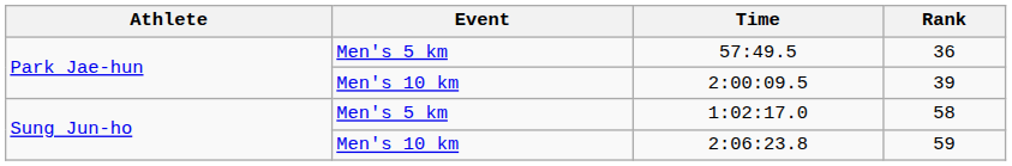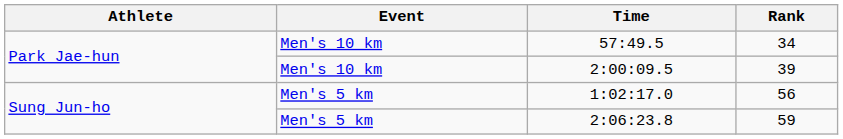57:49.5 | Event: Men's 5 km -> Men's 10 km
57:49.5 | Rank: 36 -> 34
1:02:17.0 | Rank: 58 -> 56
2:06:23.8 | Event: Men's 10 km -> Men's 5 km
